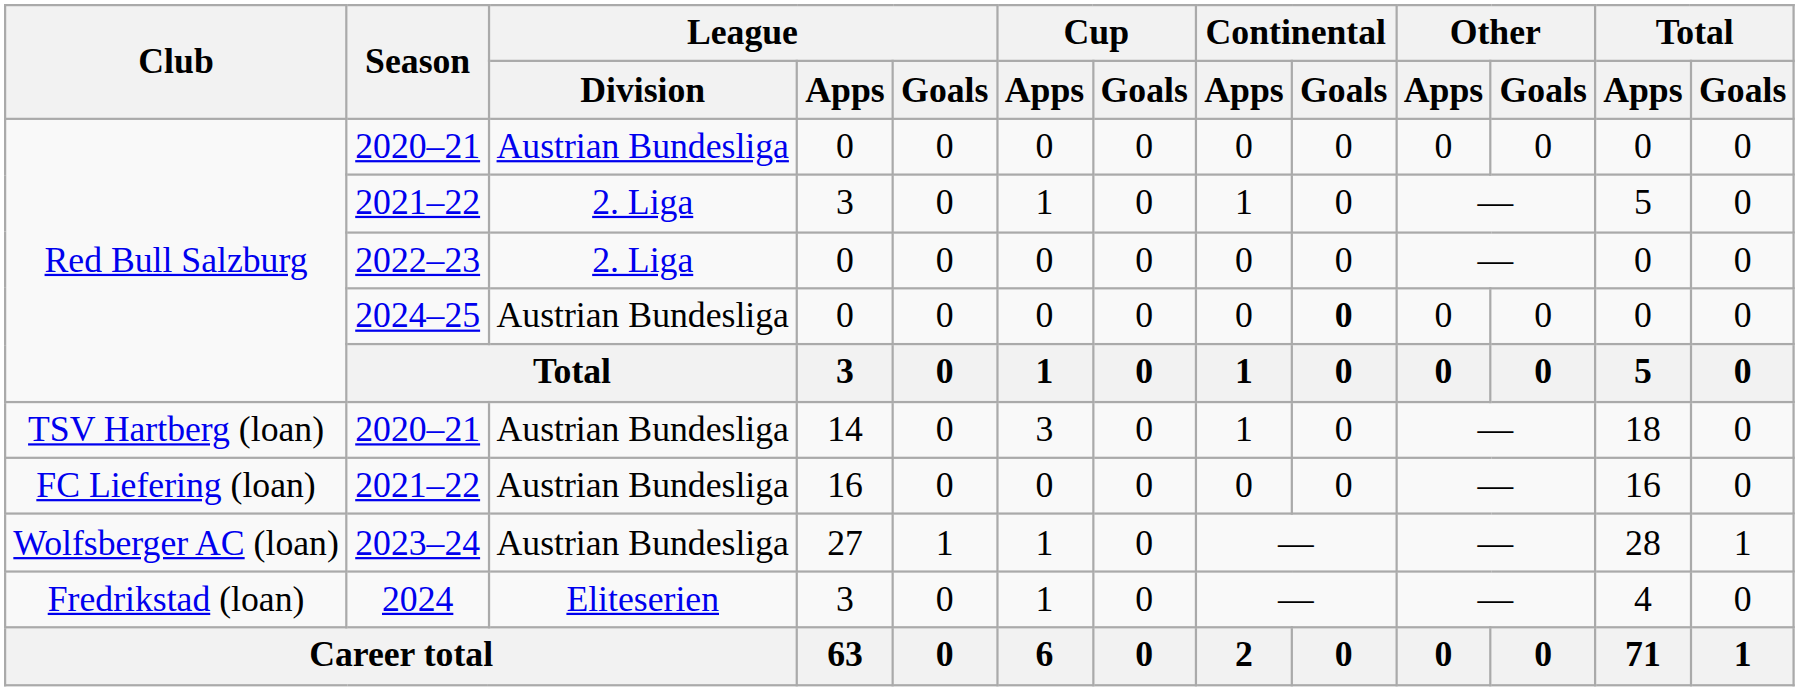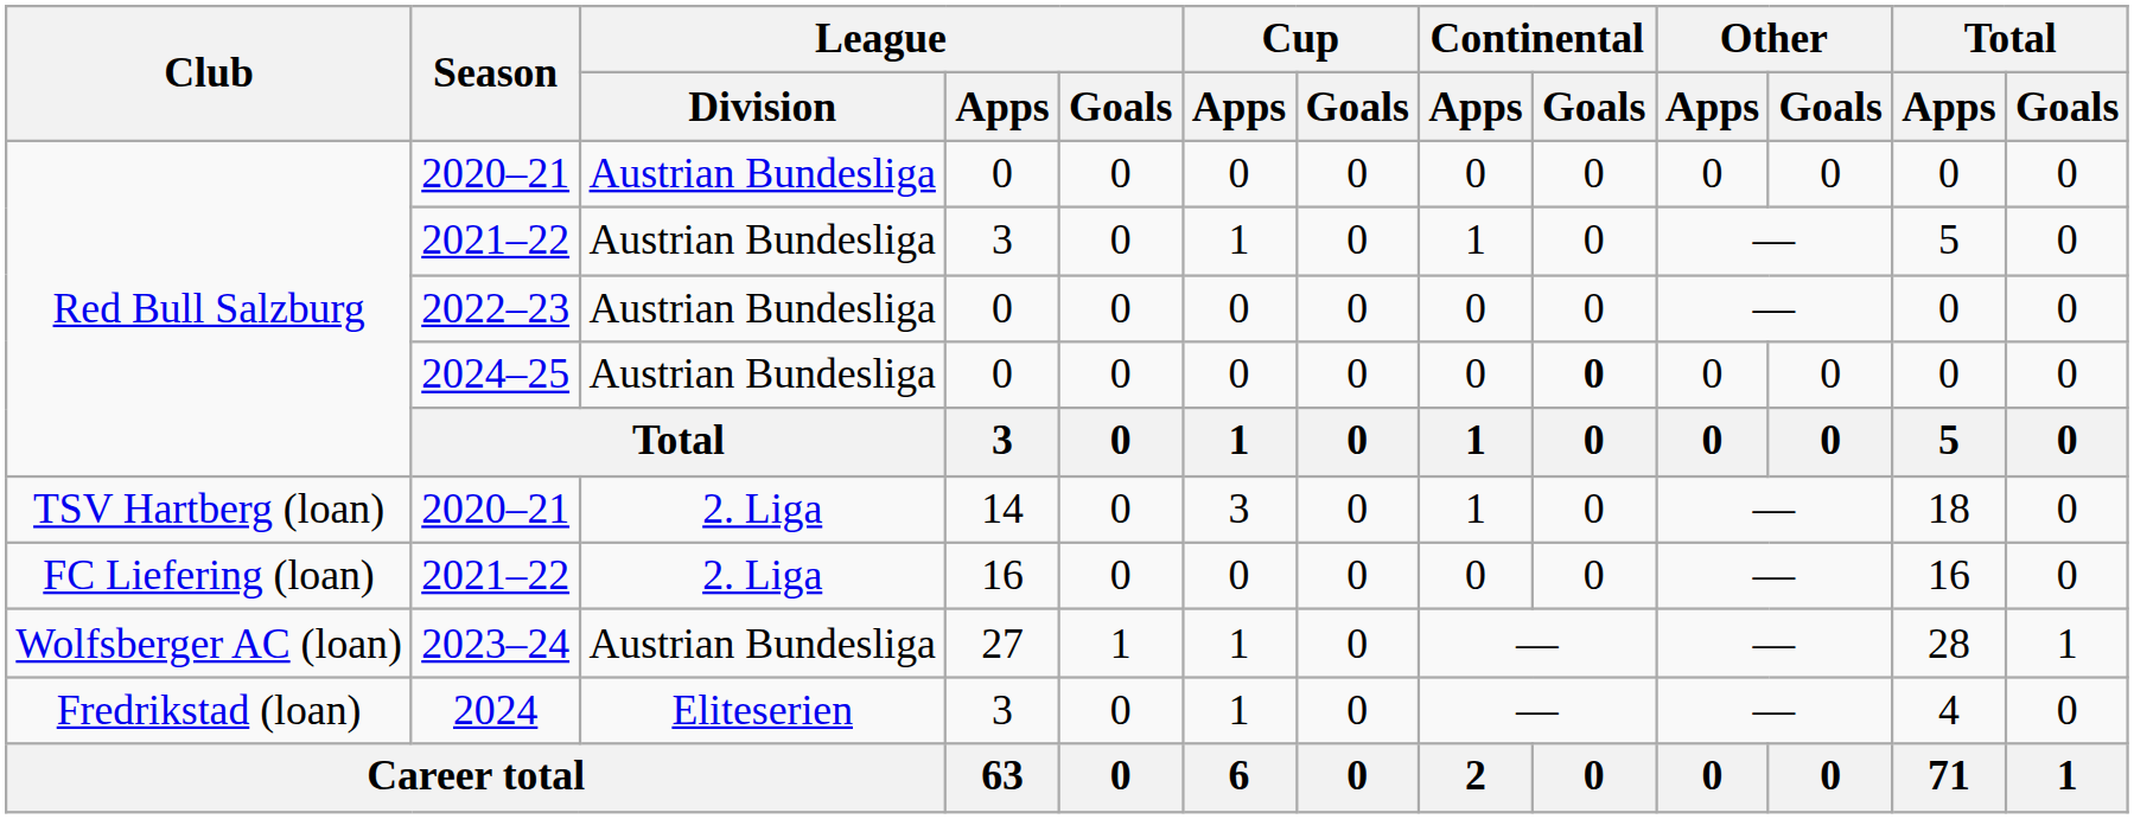Red Bull Salzburg / 2021–22 | League / Division: 2. Liga -> Austrian Bundesliga
2022–23 | League / Division: 2. Liga -> Austrian Bundesliga
TSV Hartberg (loan) / 2020–21 | League / Division: Austrian Bundesliga -> 2. Liga
FC Liefering (loan) / 2021–22 | League / Division: Austrian Bundesliga -> 2. Liga
